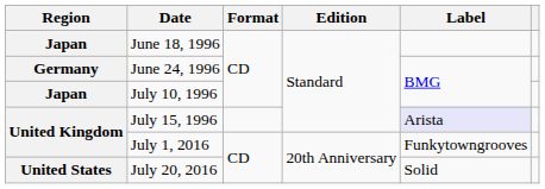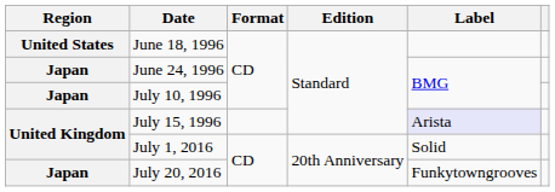June 18, 1996 | Region: Japan -> United States
June 24, 1996 | Region: Germany -> Japan
July 1, 2016 | Label: Funkytowngrooves -> Solid
July 20, 2016 | Region: United States -> Japan
July 20, 2016 | Label: Solid -> Funkytowngrooves
